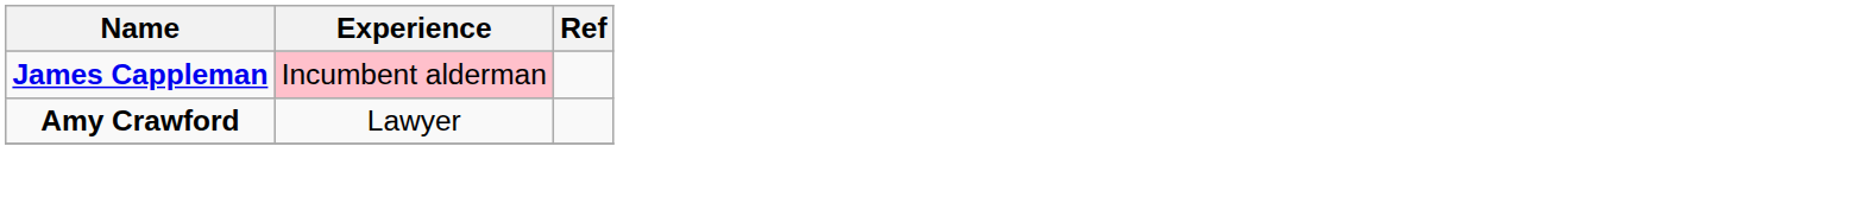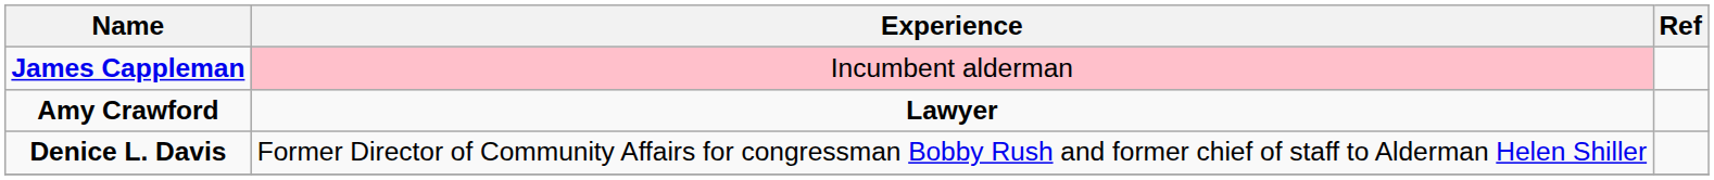Amy Crawford | Experience: normal -> bold
+ row: Denice L. Davis | Former Director of Community Affairs for congressman Bobby Rush and former chief of staff to Alderman Helen Shiller
